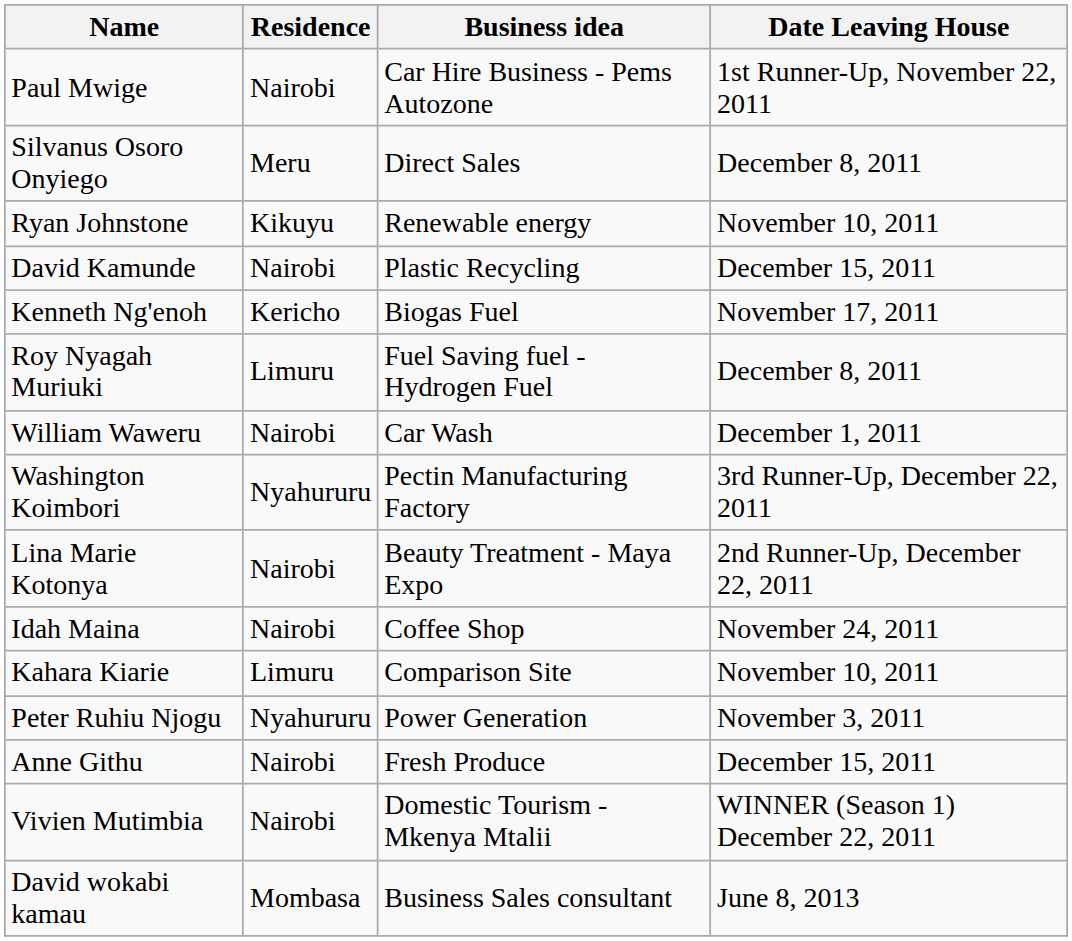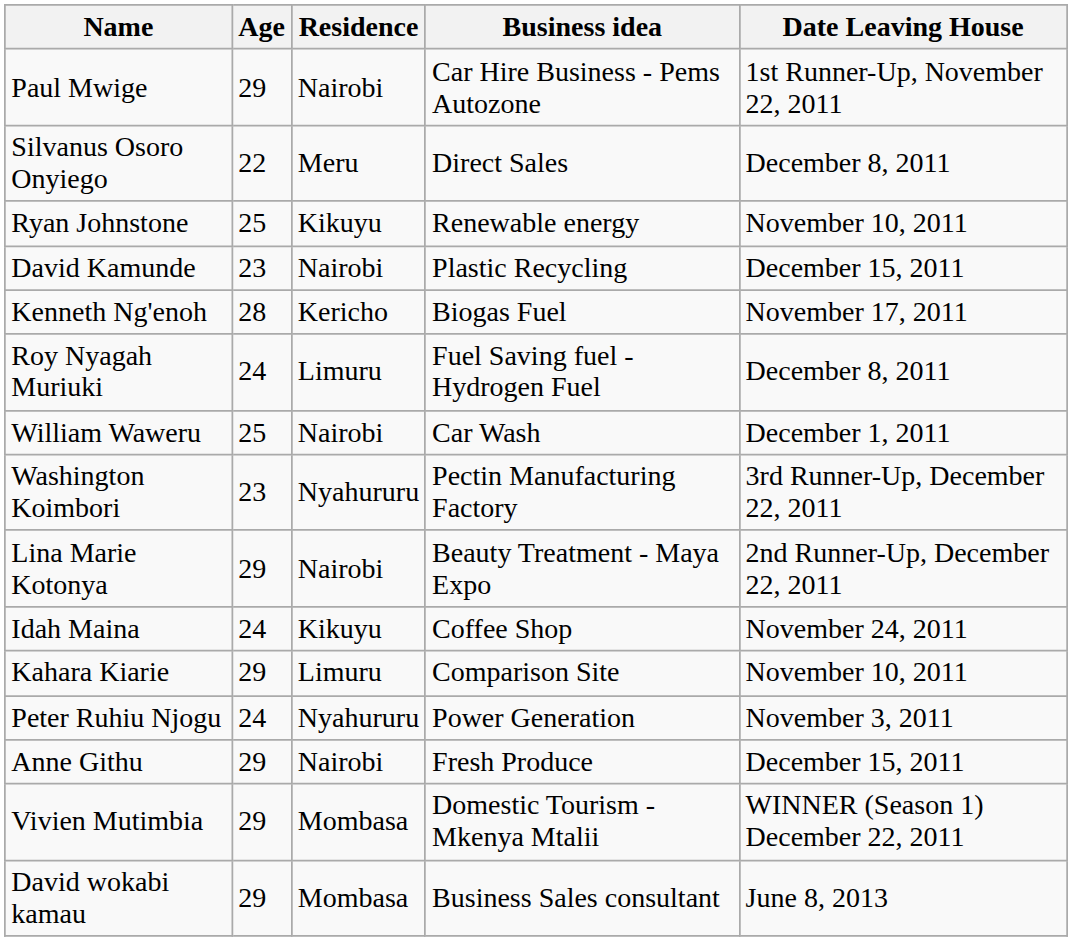+ column: Age | 29 | 22 | 25 | 23 | 28 | 24 | 25 | 23 | 29 | 24 | 29 | 24 | 29 | 29 | 29
Idah Maina | Residence: Nairobi -> Kikuyu
Vivien Mutimbia | Residence: Nairobi -> Mombasa
